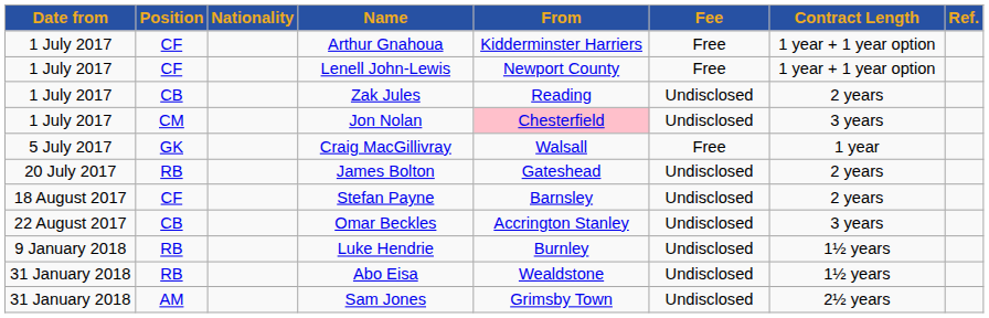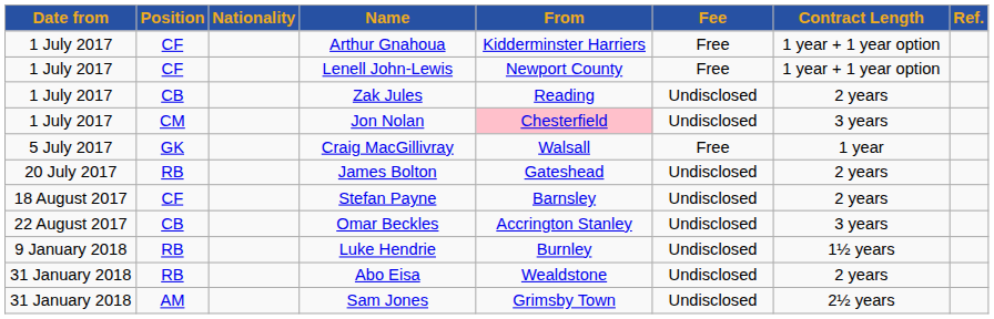Abo Eisa | Contract Length: 1½ years -> 2 years
